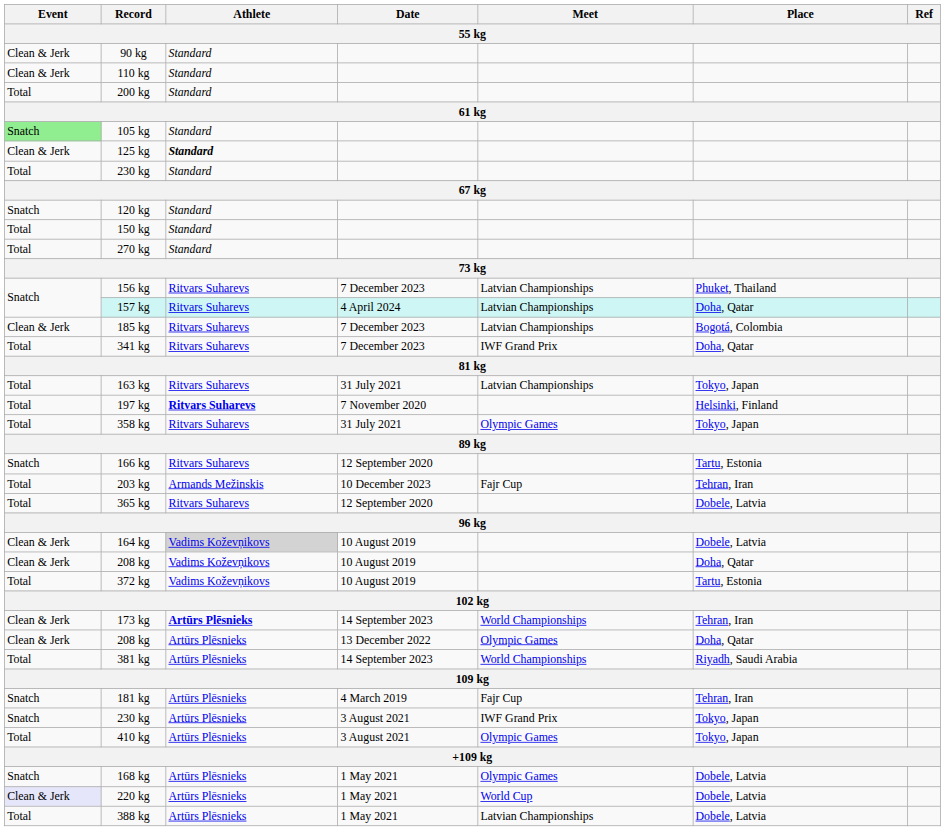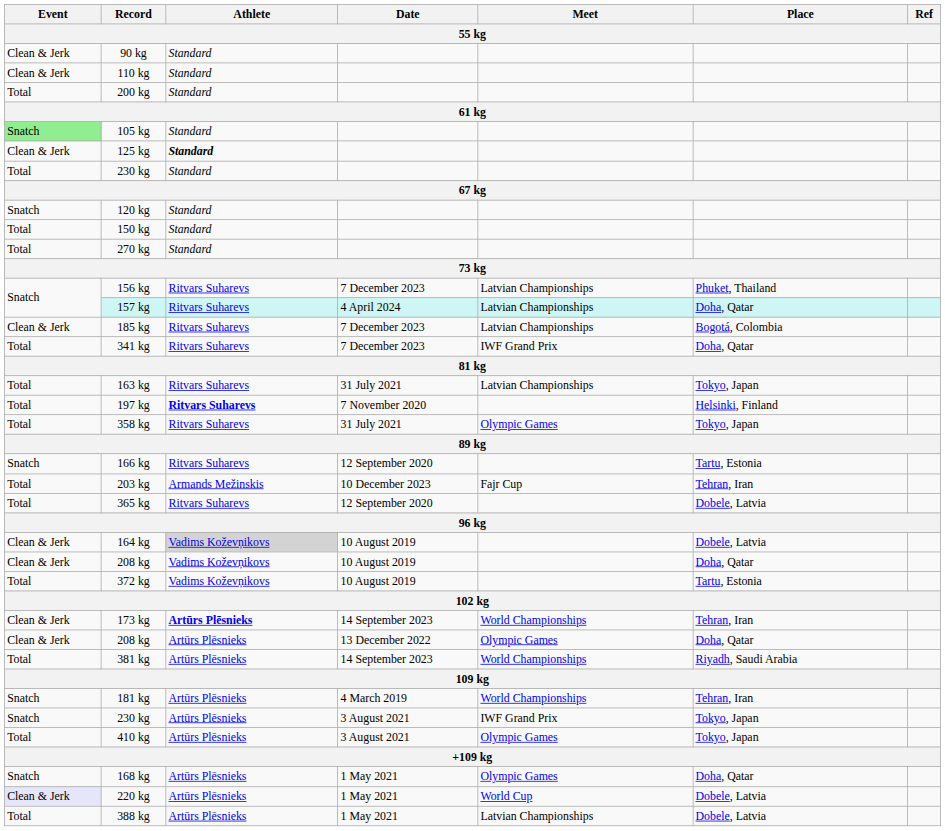181 kg | Meet: Fajr Cup -> World Championships
168 kg | Place: Dobele, Latvia -> Doha, Qatar
